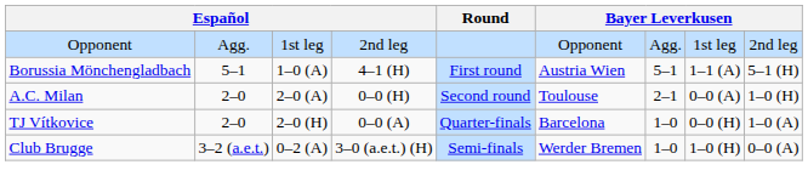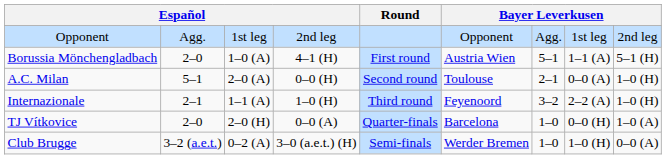Borussia Mönchengladbach | column 2: 5–1 -> 2–0
A.C. Milan | column 2: 2–0 -> 5–1
+ row: Internazionale | 2–1 | 1–1 (A) | 1–0 (H) | Third round | Feyenoord | 3–2 | 2–2 (A) | 1–0 (H)
